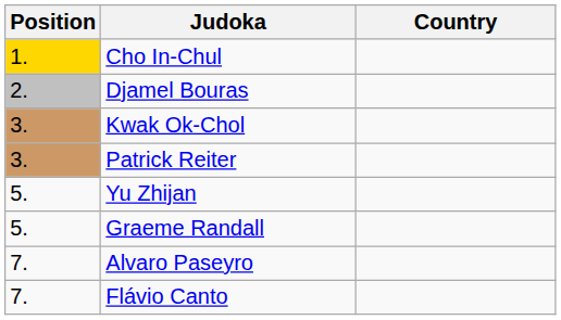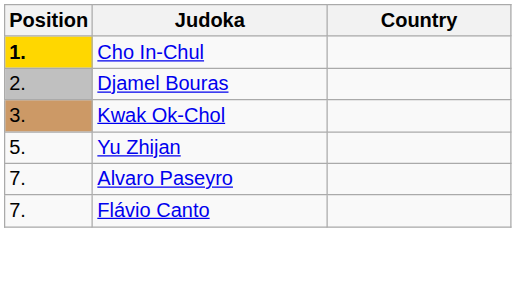Cho In-Chul | Position: normal -> bold
- row: 3. | Patrick Reiter
- row: 5. | Graeme Randall
